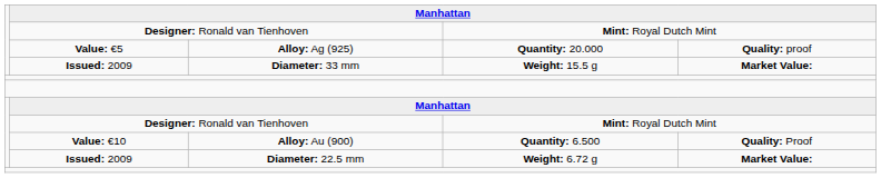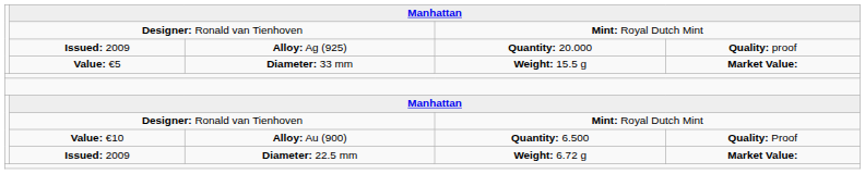Alloy: Ag (925) | column 2: Value: €5 -> Issued: 2009
Diameter: 33 mm | column 2: Issued: 2009 -> Value: €5
